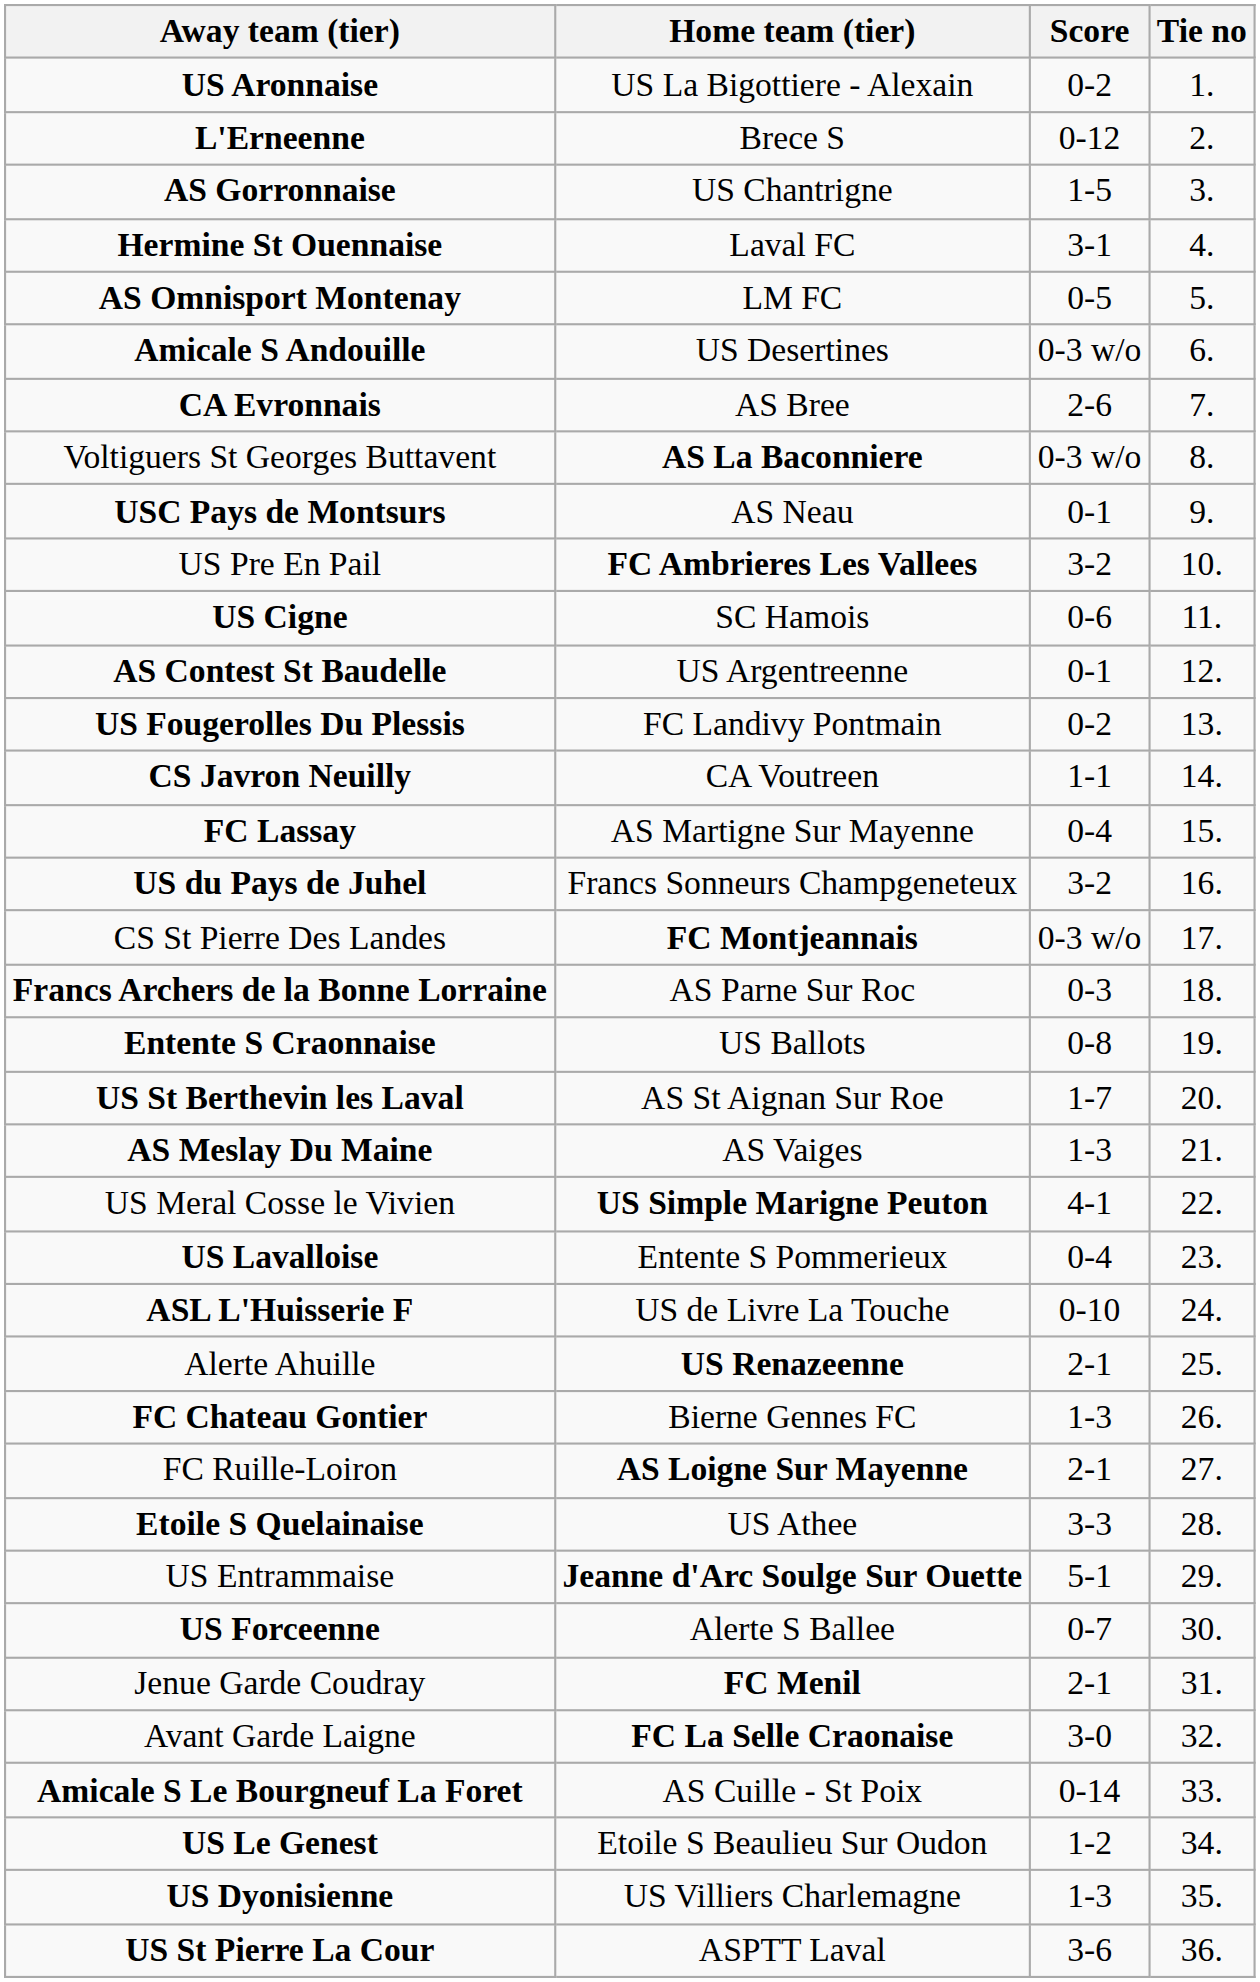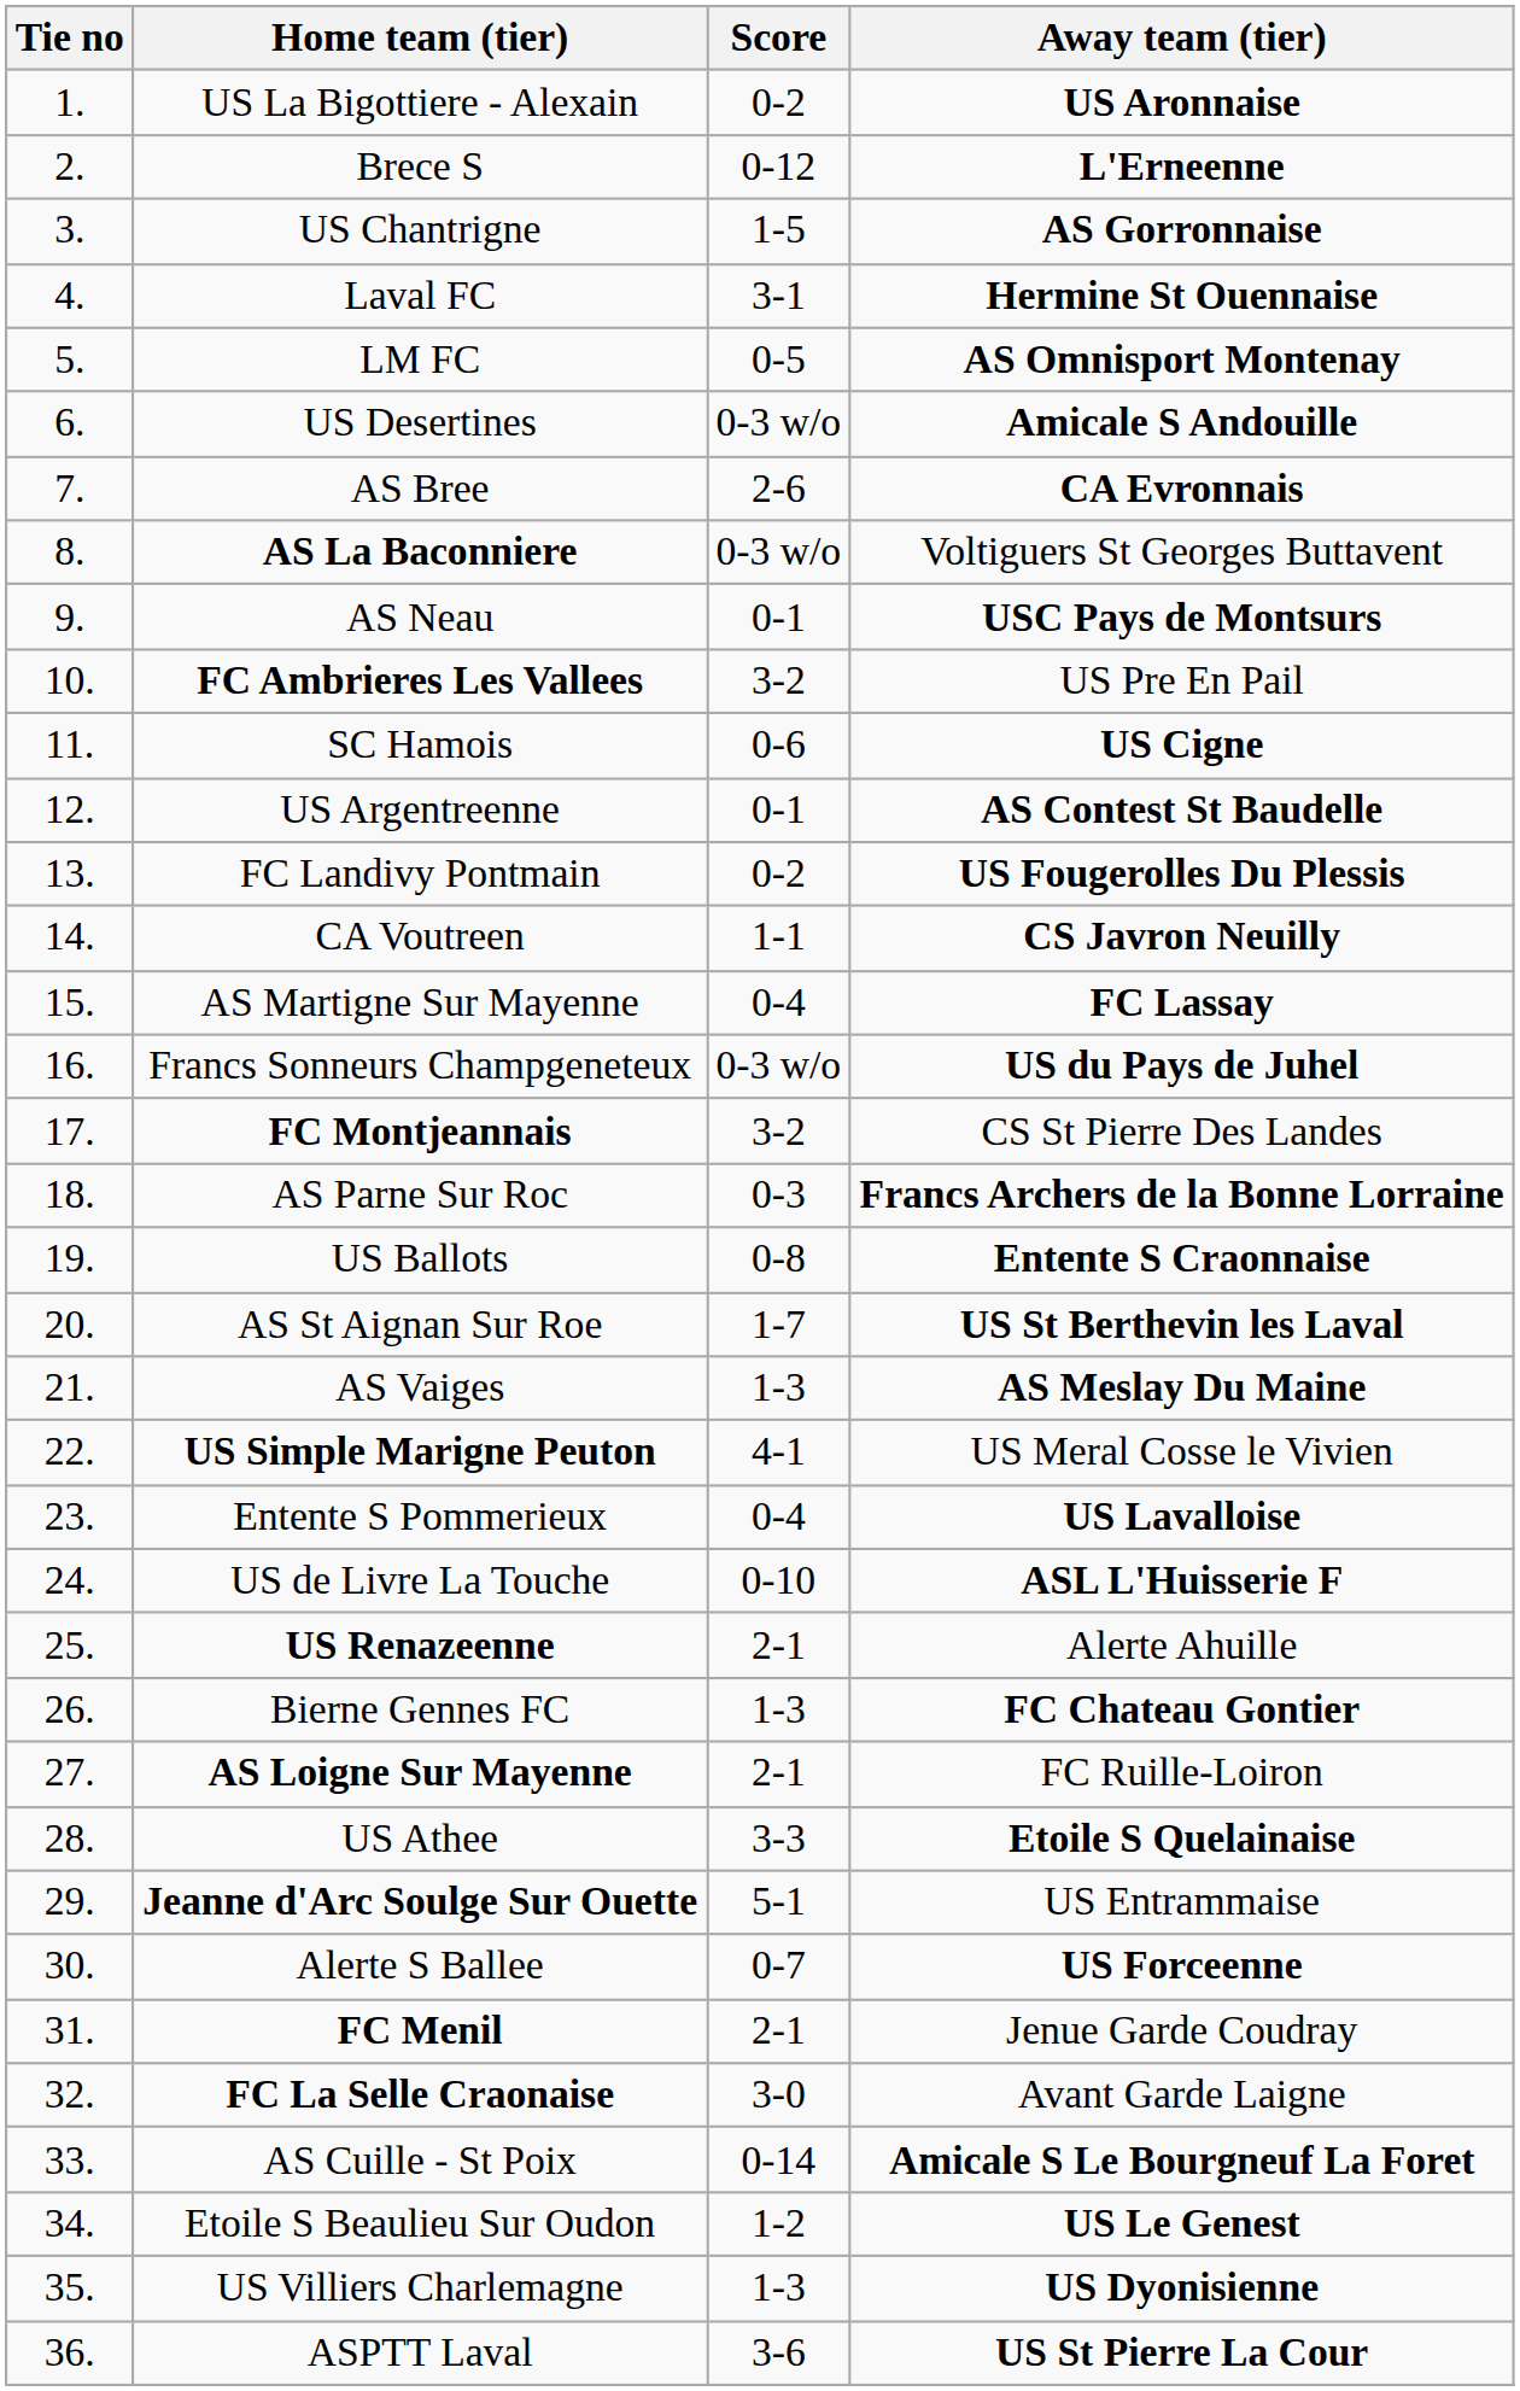columns swapped: Tie no <-> Away team (tier)
Francs Sonneurs Champgeneteux | Score: 3-2 -> 0-3 w/o
FC Montjeannais | Score: 0-3 w/o -> 3-2
